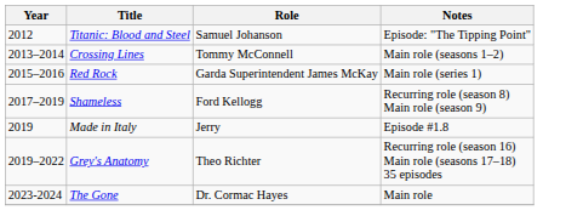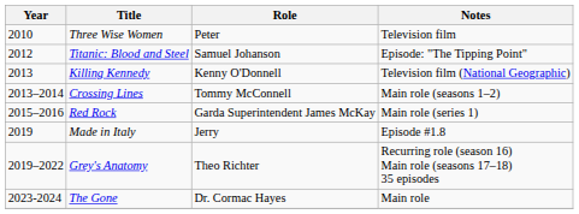+ row: 2010 | Three Wise Women | Peter | Television film
+ row: 2013 | Killing Kennedy | Kenny O'Donnell | Television film (National Geographic)
- row: 2017–2019 | Shameless | Ford Kellogg | Recurring role (season 8) Main role (season 9)
